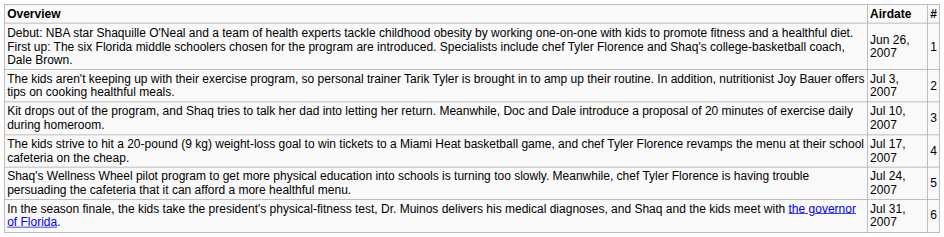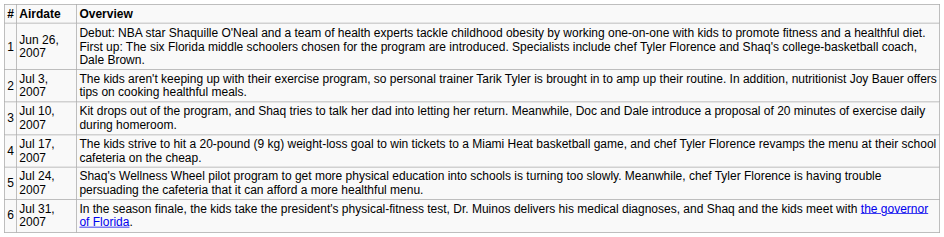columns swapped: # <-> Overview
